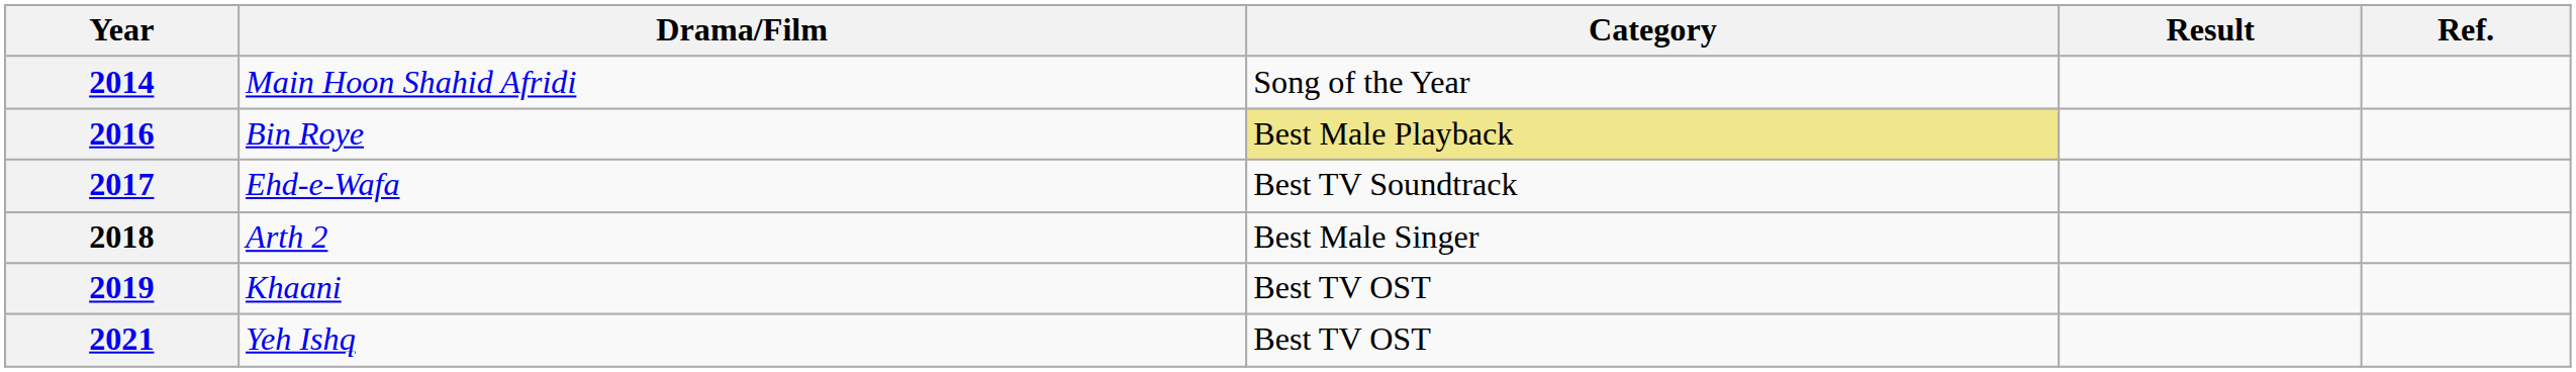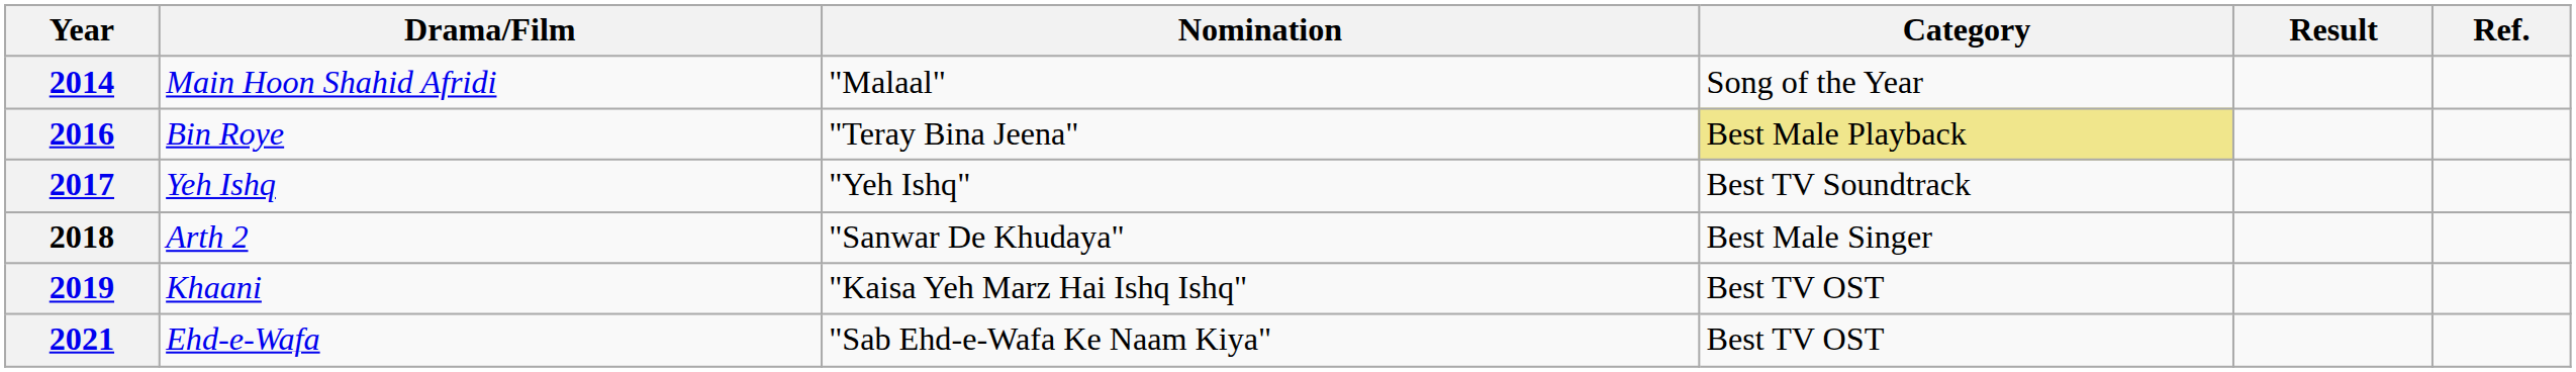+ column: Nomination | "Malaal" | "Teray Bina Jeena" | "Yeh Ishq" | "Sanwar De Khudaya" | "Kaisa Yeh Marz Hai Ishq Ishq" | "Sab Ehd-e-Wafa Ke Naam Kiya"
2017 | Drama/Film: Ehd-e-Wafa -> Yeh Ishq
2021 | Drama/Film: Yeh Ishq -> Ehd-e-Wafa
